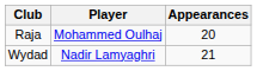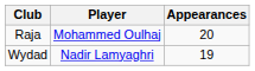Wydad | Appearances: 21 -> 19
